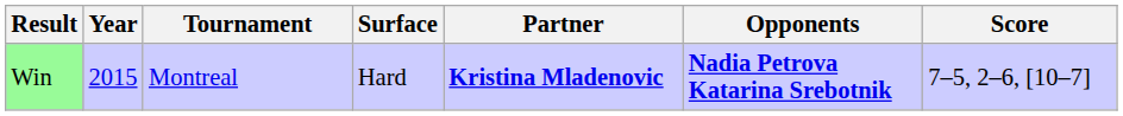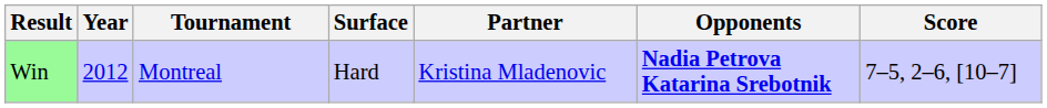Win | Year: 2015 -> 2012
Win | Partner: bold -> normal
